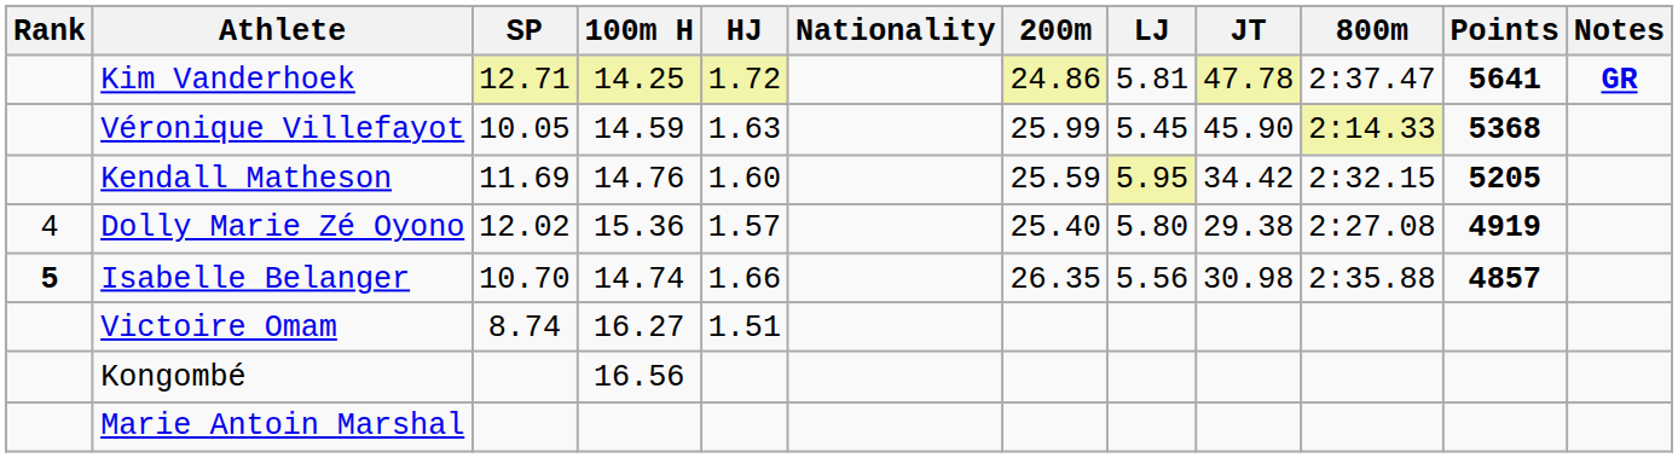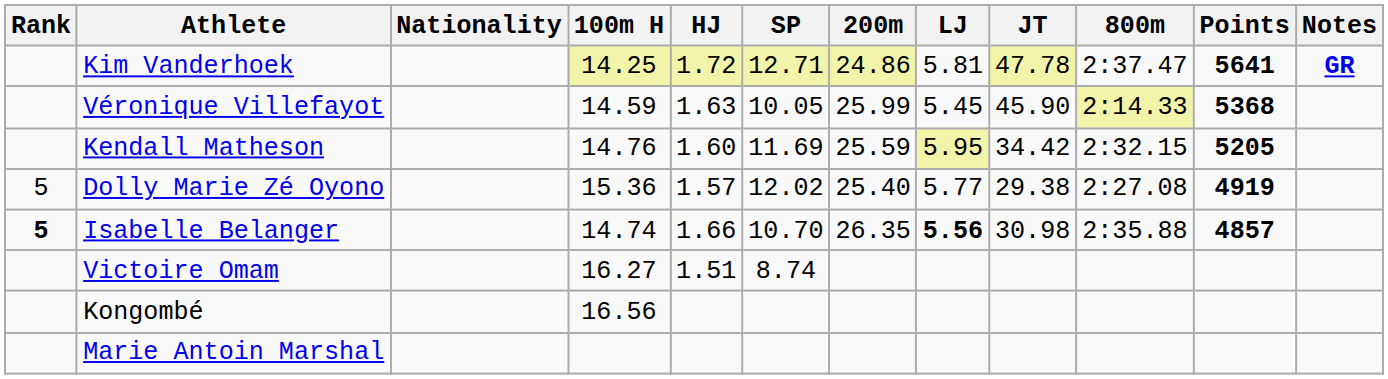columns swapped: Nationality <-> SP
Dolly Marie Zé Oyono | Rank: 4 -> 5
Dolly Marie Zé Oyono | LJ: 5.80 -> 5.77
Isabelle Belanger | LJ: normal -> bold
